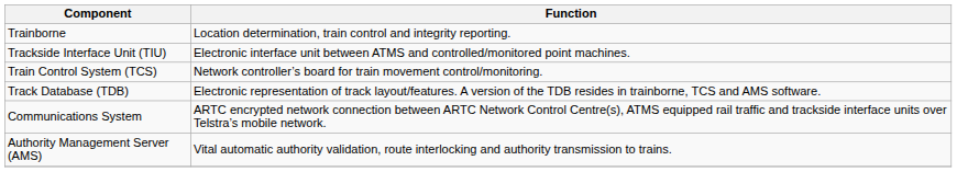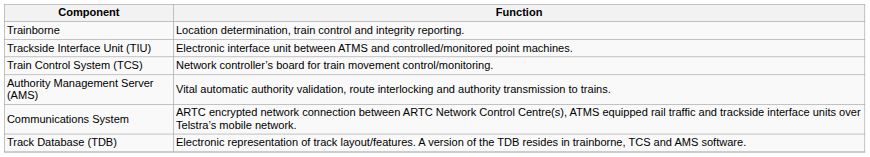rows swapped: Authority Management Server (AMS) <-> Track Database (TDB)
